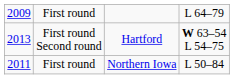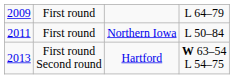rows swapped: First round / Northern Iowa <-> First round Second round
